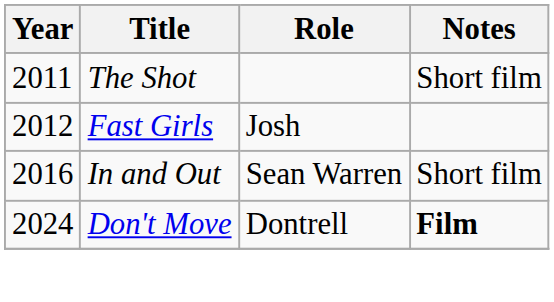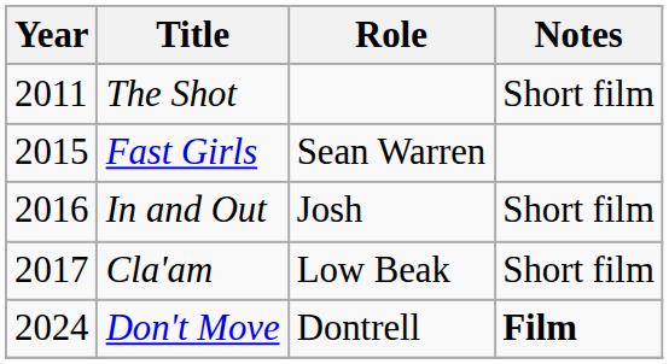Fast Girls | Year: 2012 -> 2015
Fast Girls | Role: Josh -> Sean Warren
In and Out | Role: Sean Warren -> Josh
+ row: 2017 | Cla'am | Low Beak | Short film
